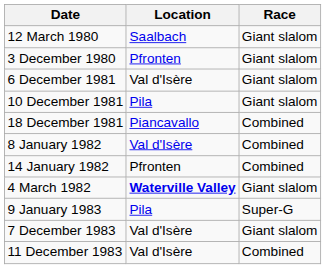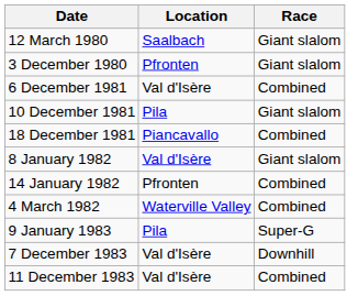6 December 1981 | Race: Giant slalom -> Combined
8 January 1982 | Race: Combined -> Giant slalom
4 March 1982 | Location: bold -> normal
4 March 1982 | Race: Giant slalom -> Combined
7 December 1983 | Race: Giant slalom -> Downhill
